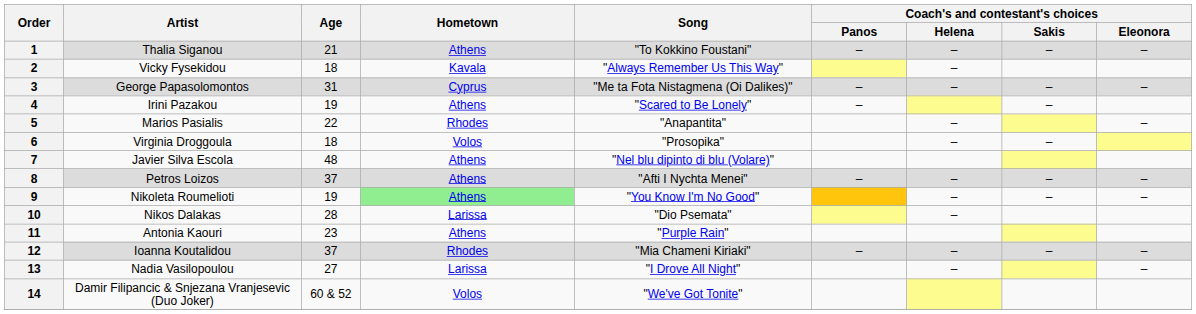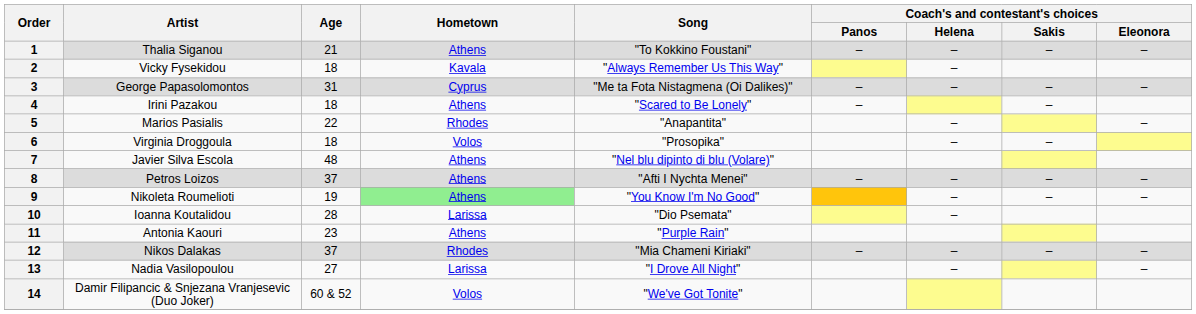4 | Age: 19 -> 18
10 | Artist: Nikos Dalakas -> Ioanna Koutalidou
12 | Artist: Ioanna Koutalidou -> Nikos Dalakas
